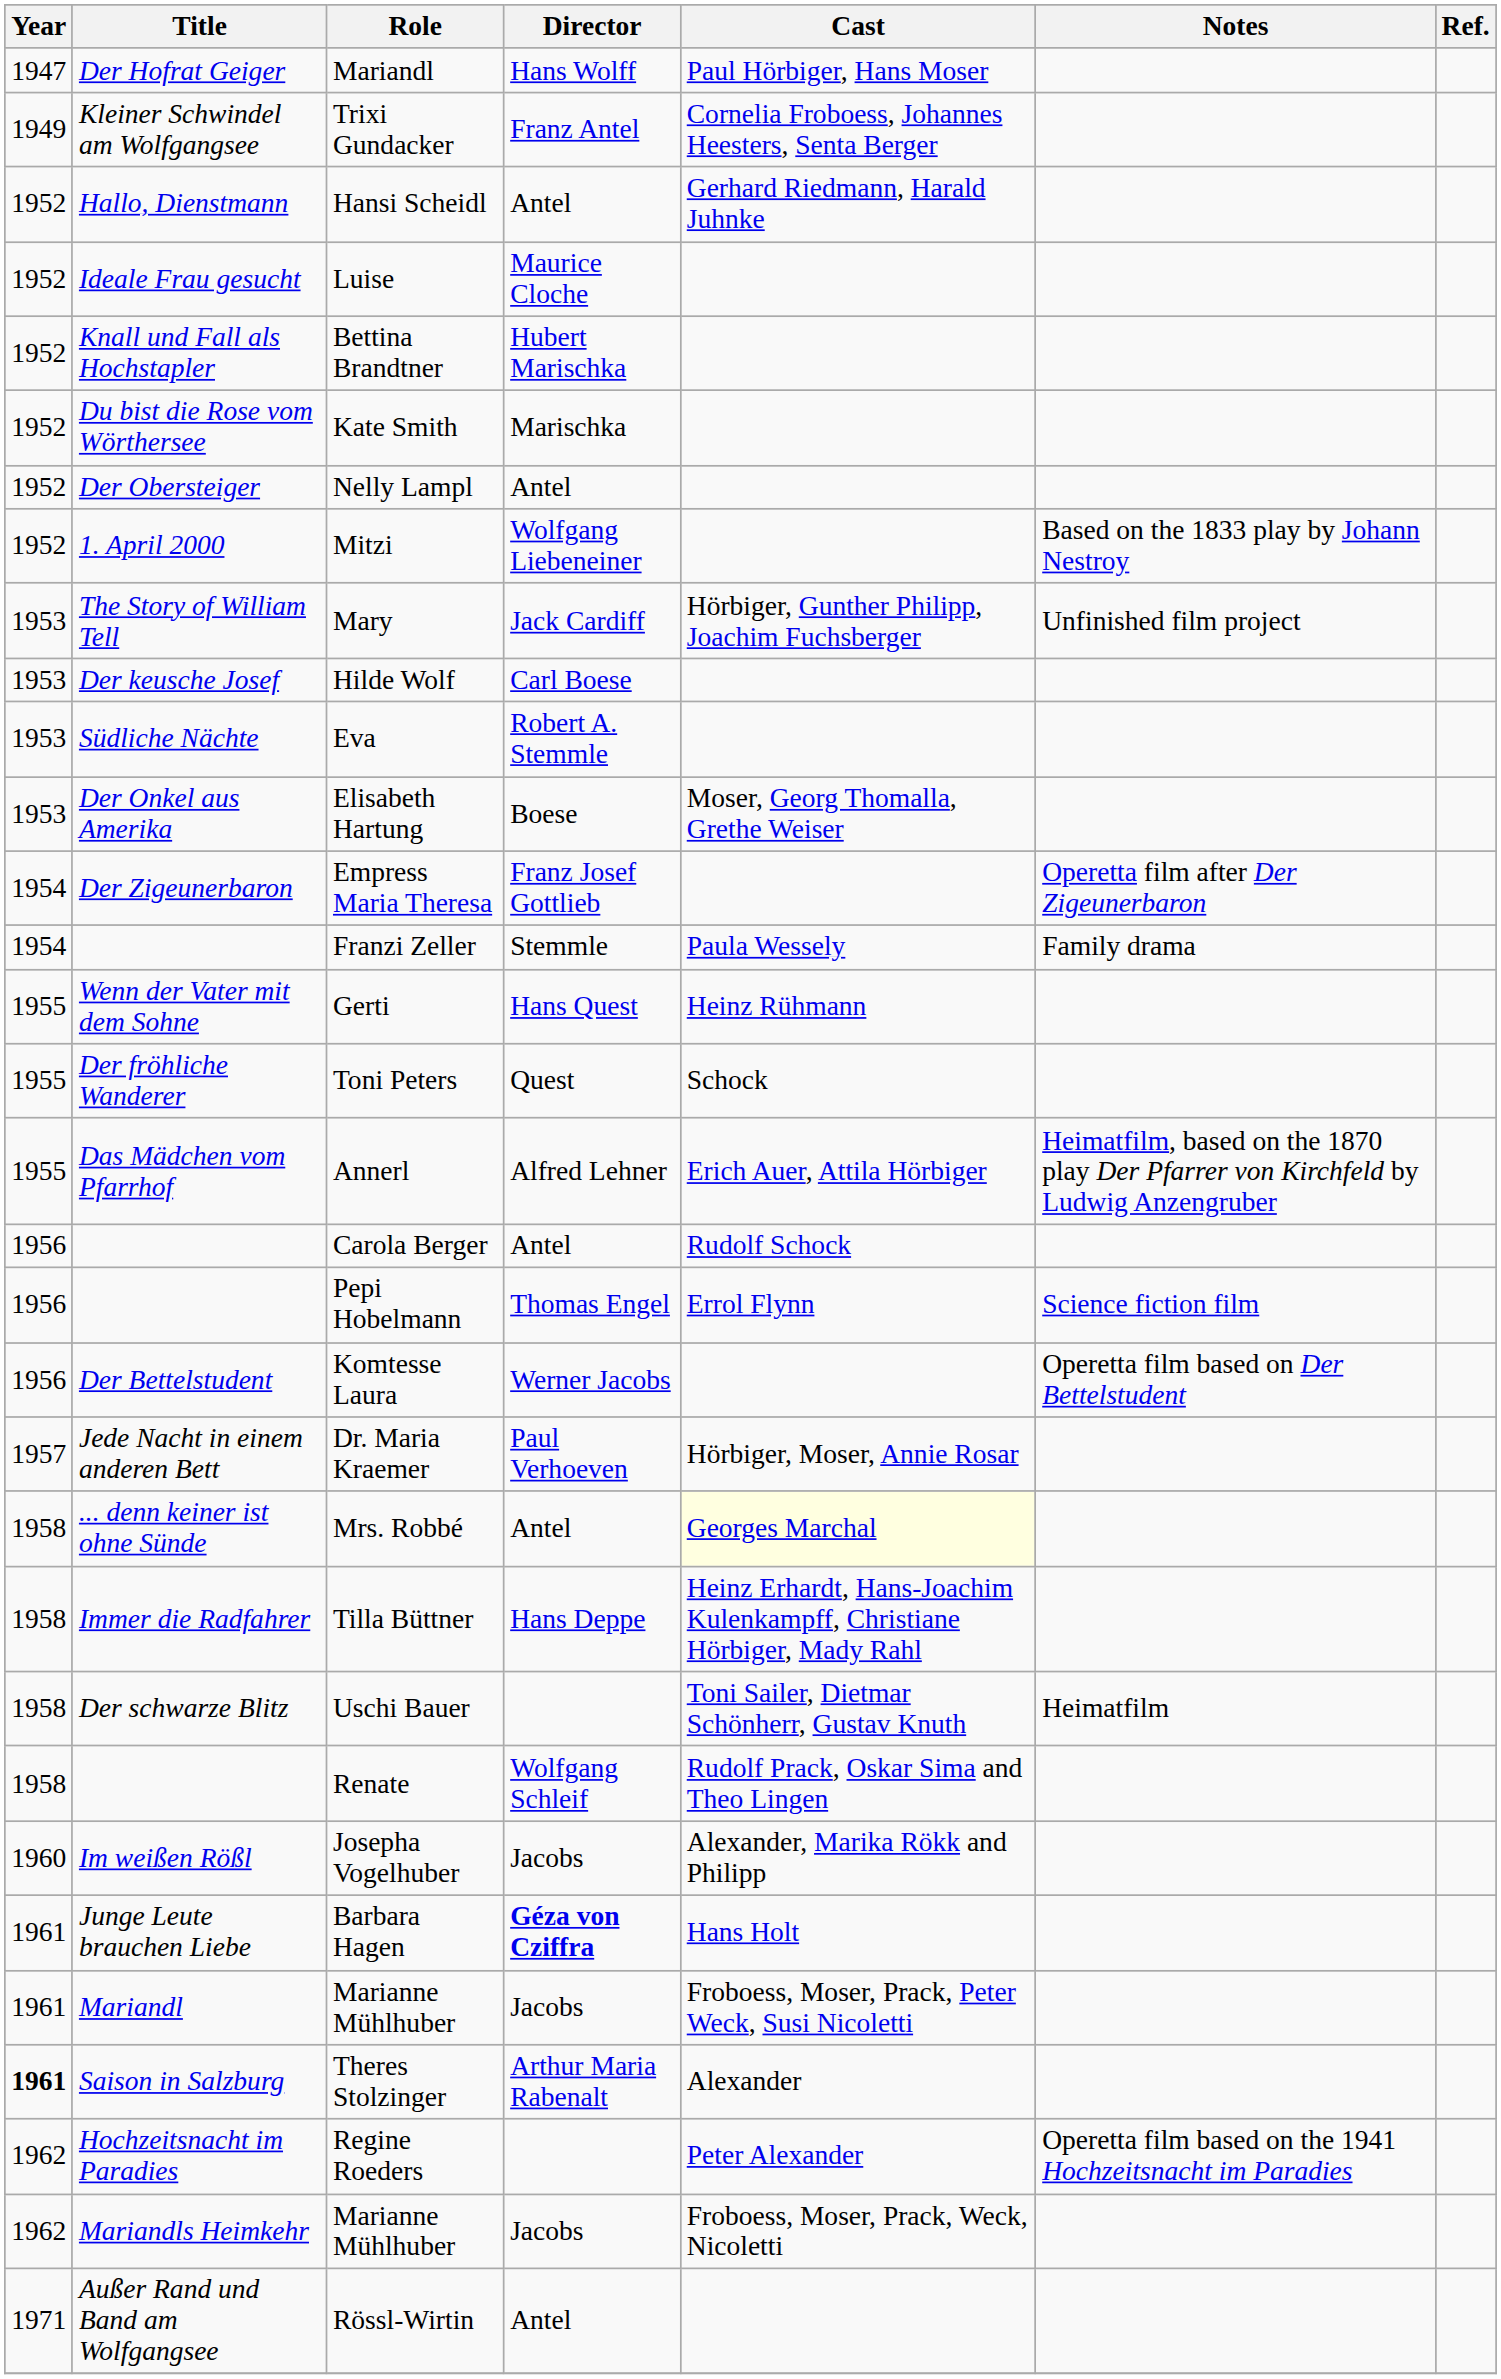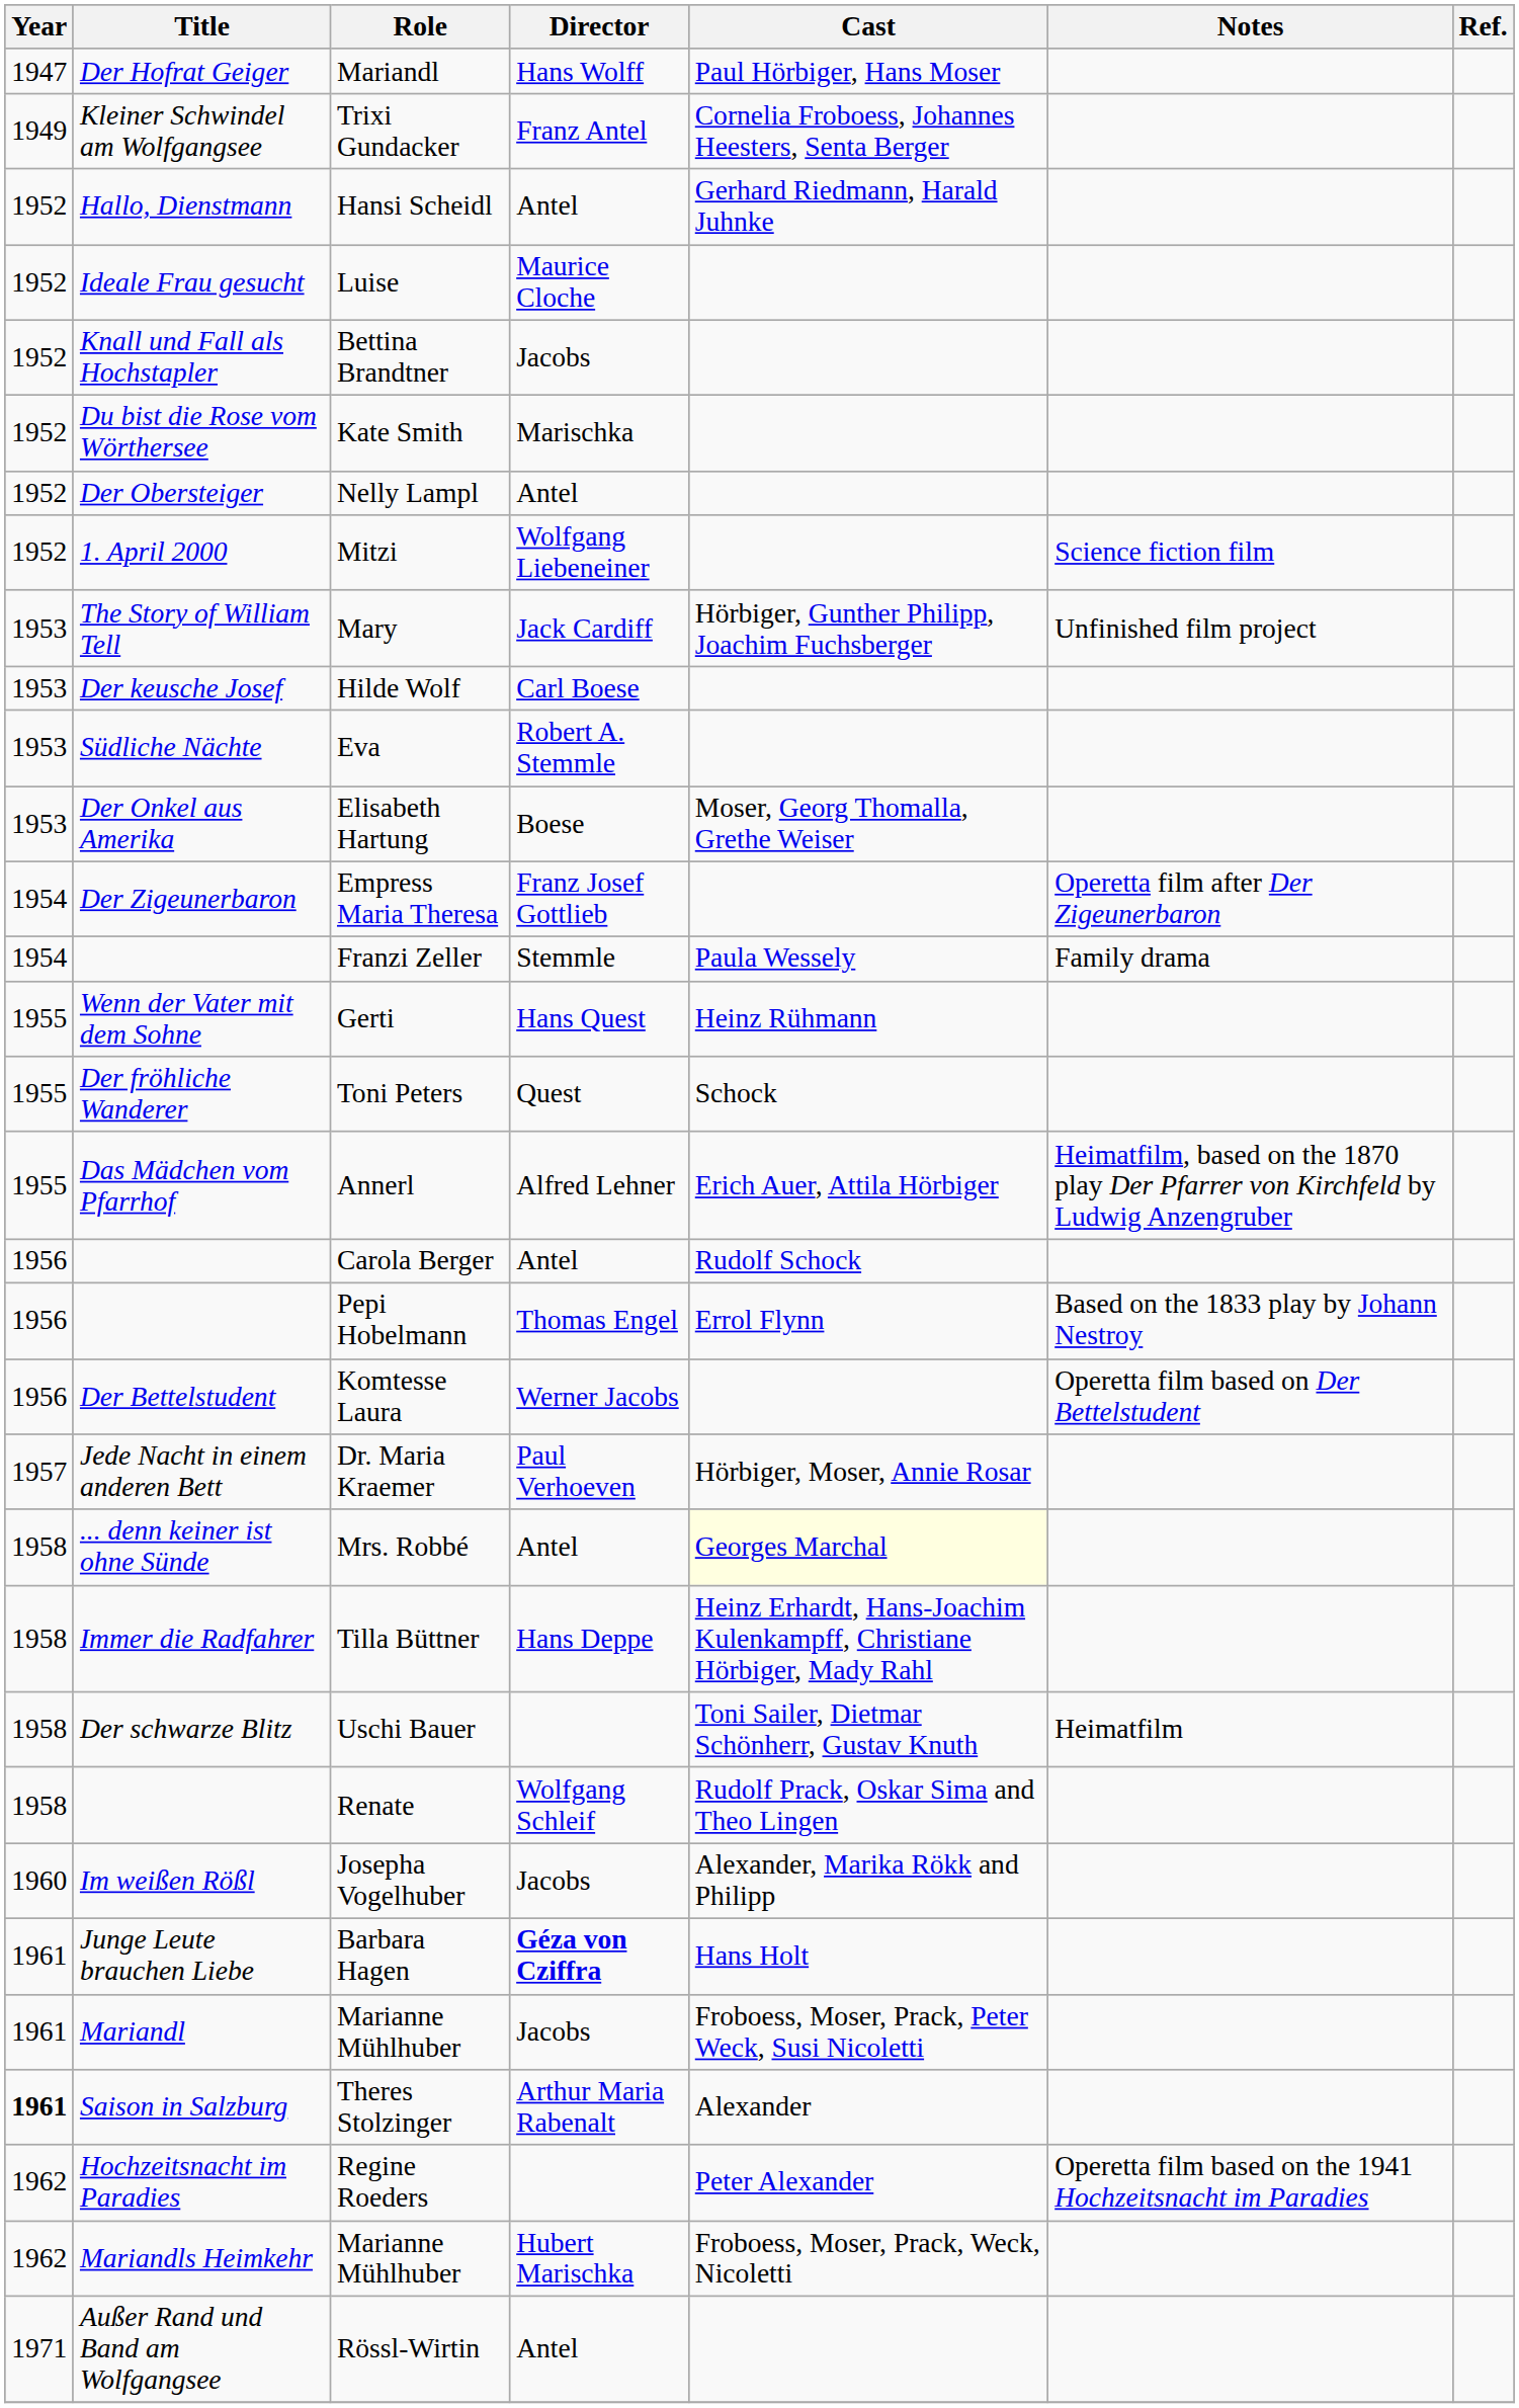Bettina Brandtner | Director: Hubert Marischka -> Jacobs
Mitzi | Notes: Based on the 1833 play by Johann Nestroy -> Science fiction film
Pepi Hobelmann | Notes: Science fiction film -> Based on the 1833 play by Johann Nestroy
Mariandls Heimkehr / Marianne Mühlhuber | Director: Jacobs -> Hubert Marischka
